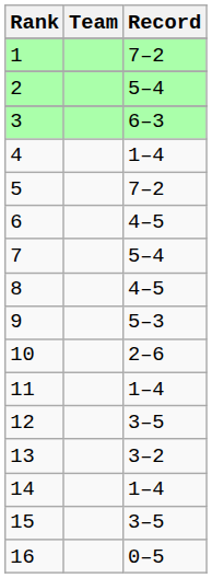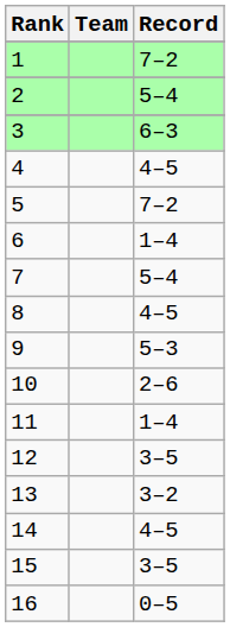4 | Record: 1–4 -> 4–5
6 | Record: 4–5 -> 1–4
14 | Record: 1–4 -> 4–5
